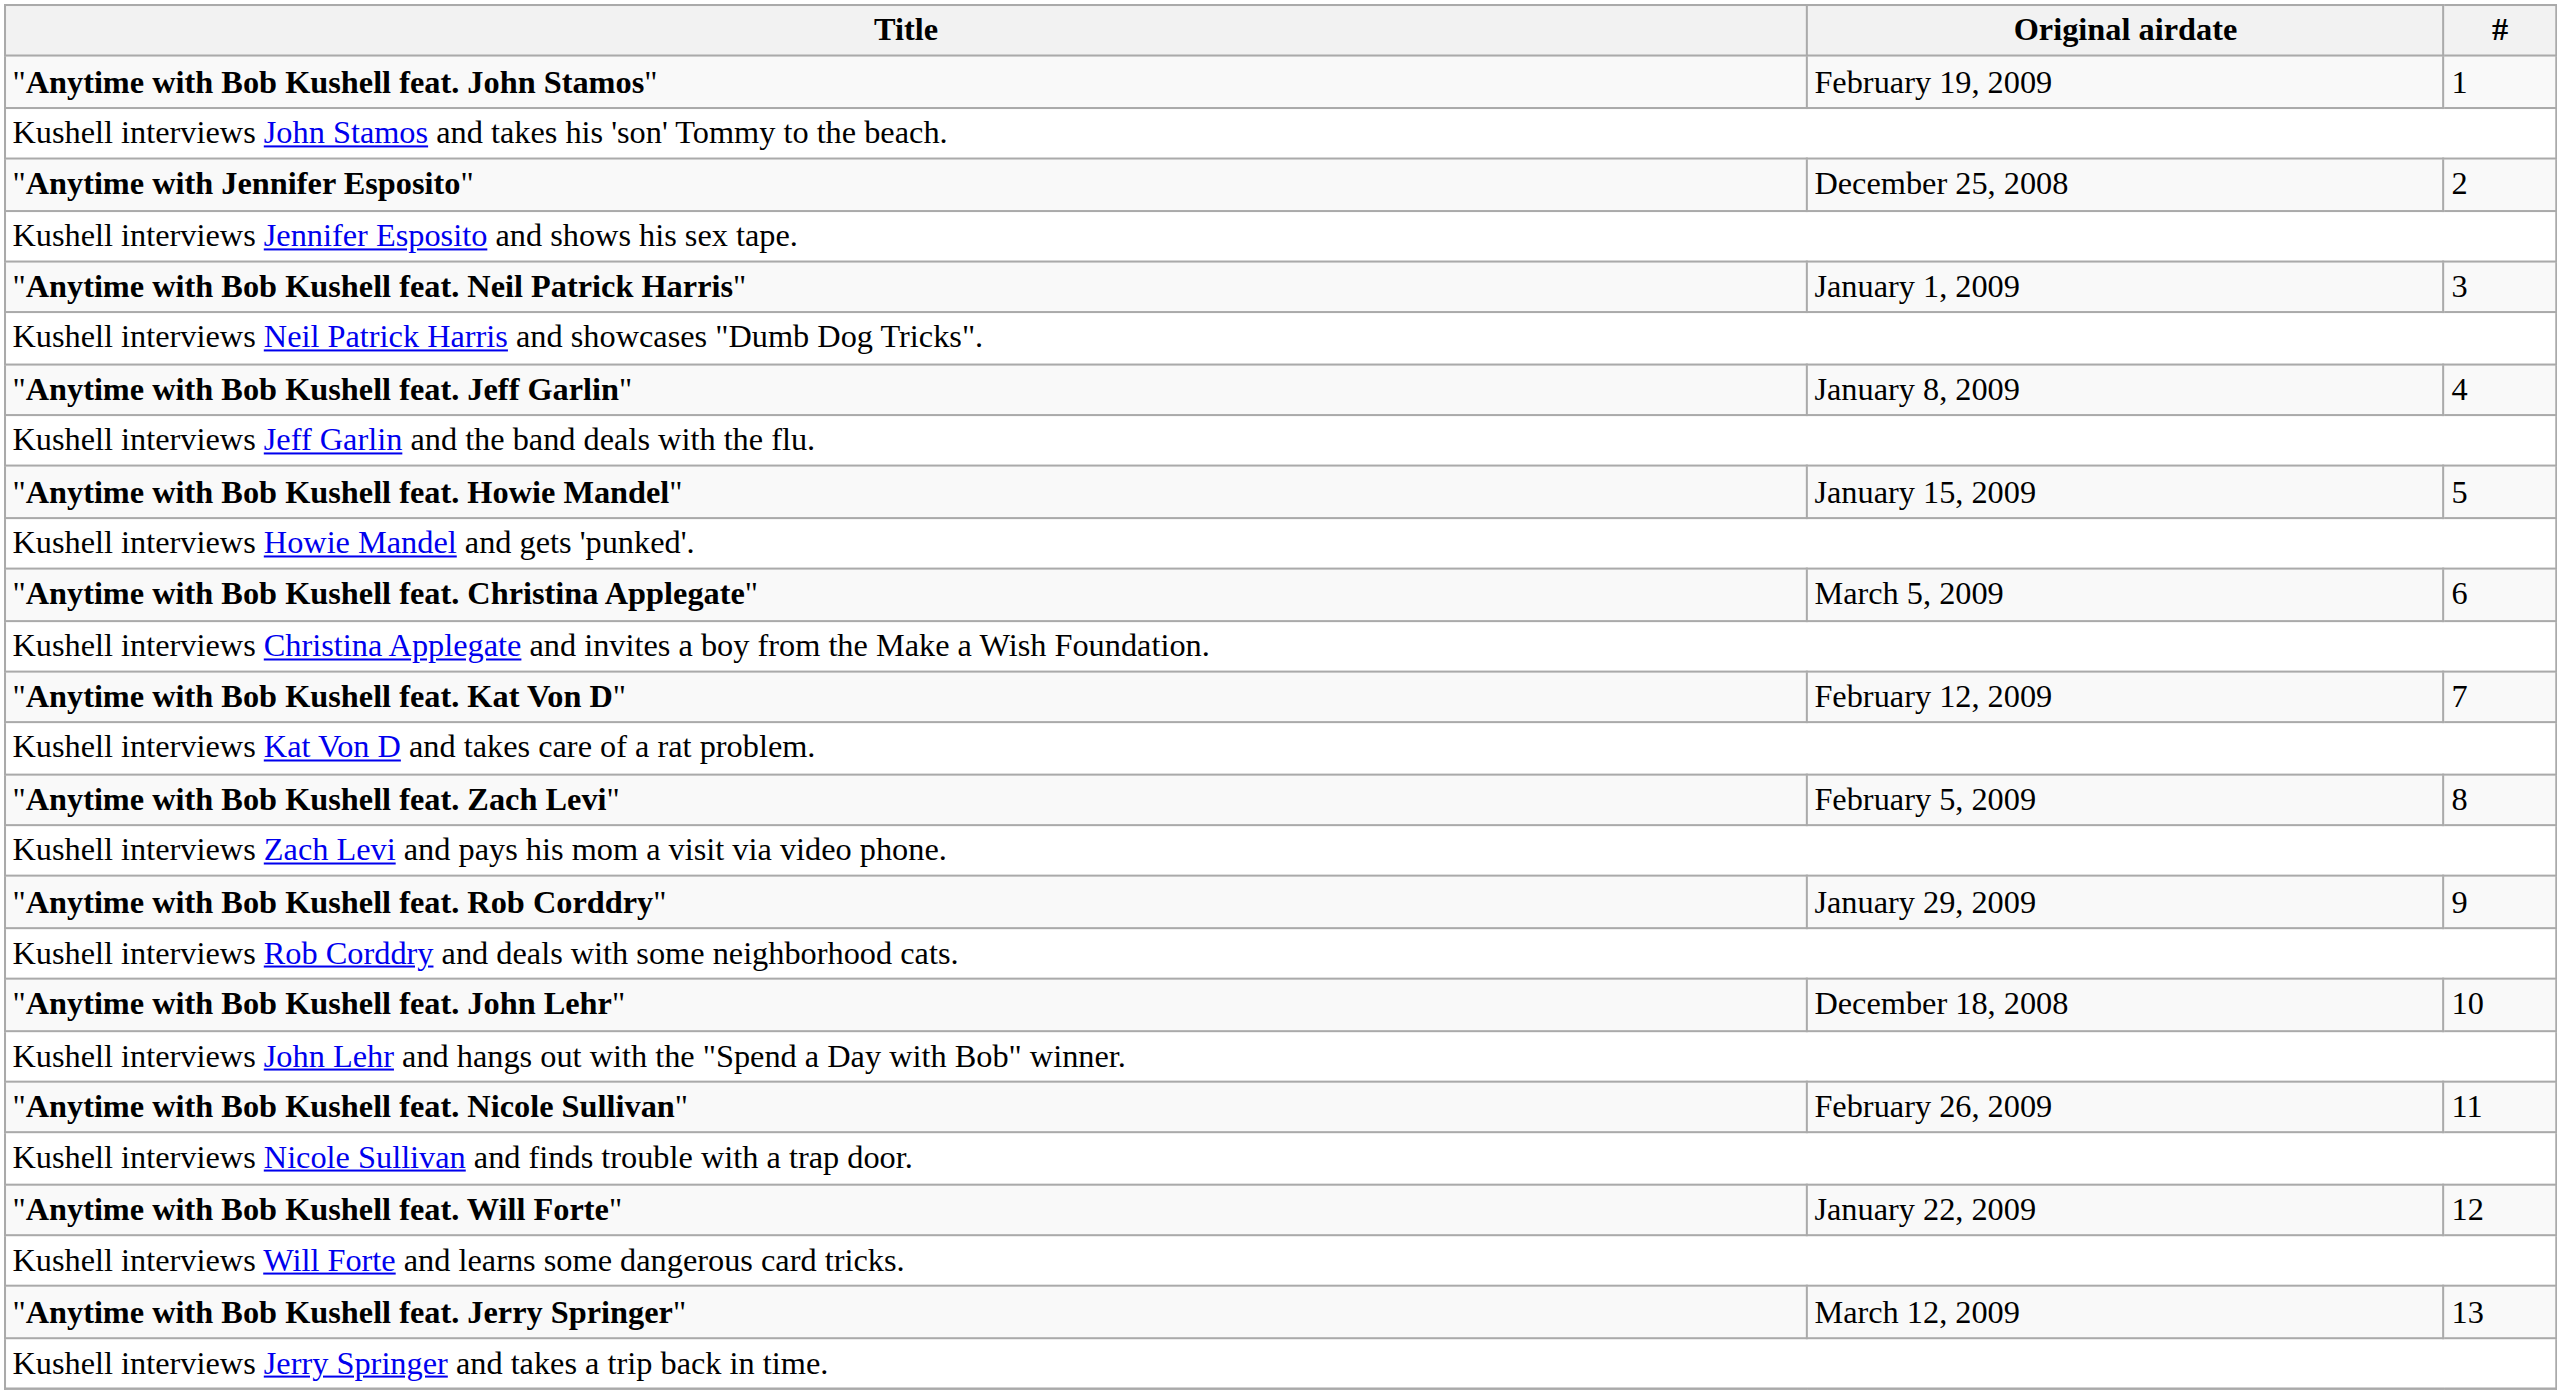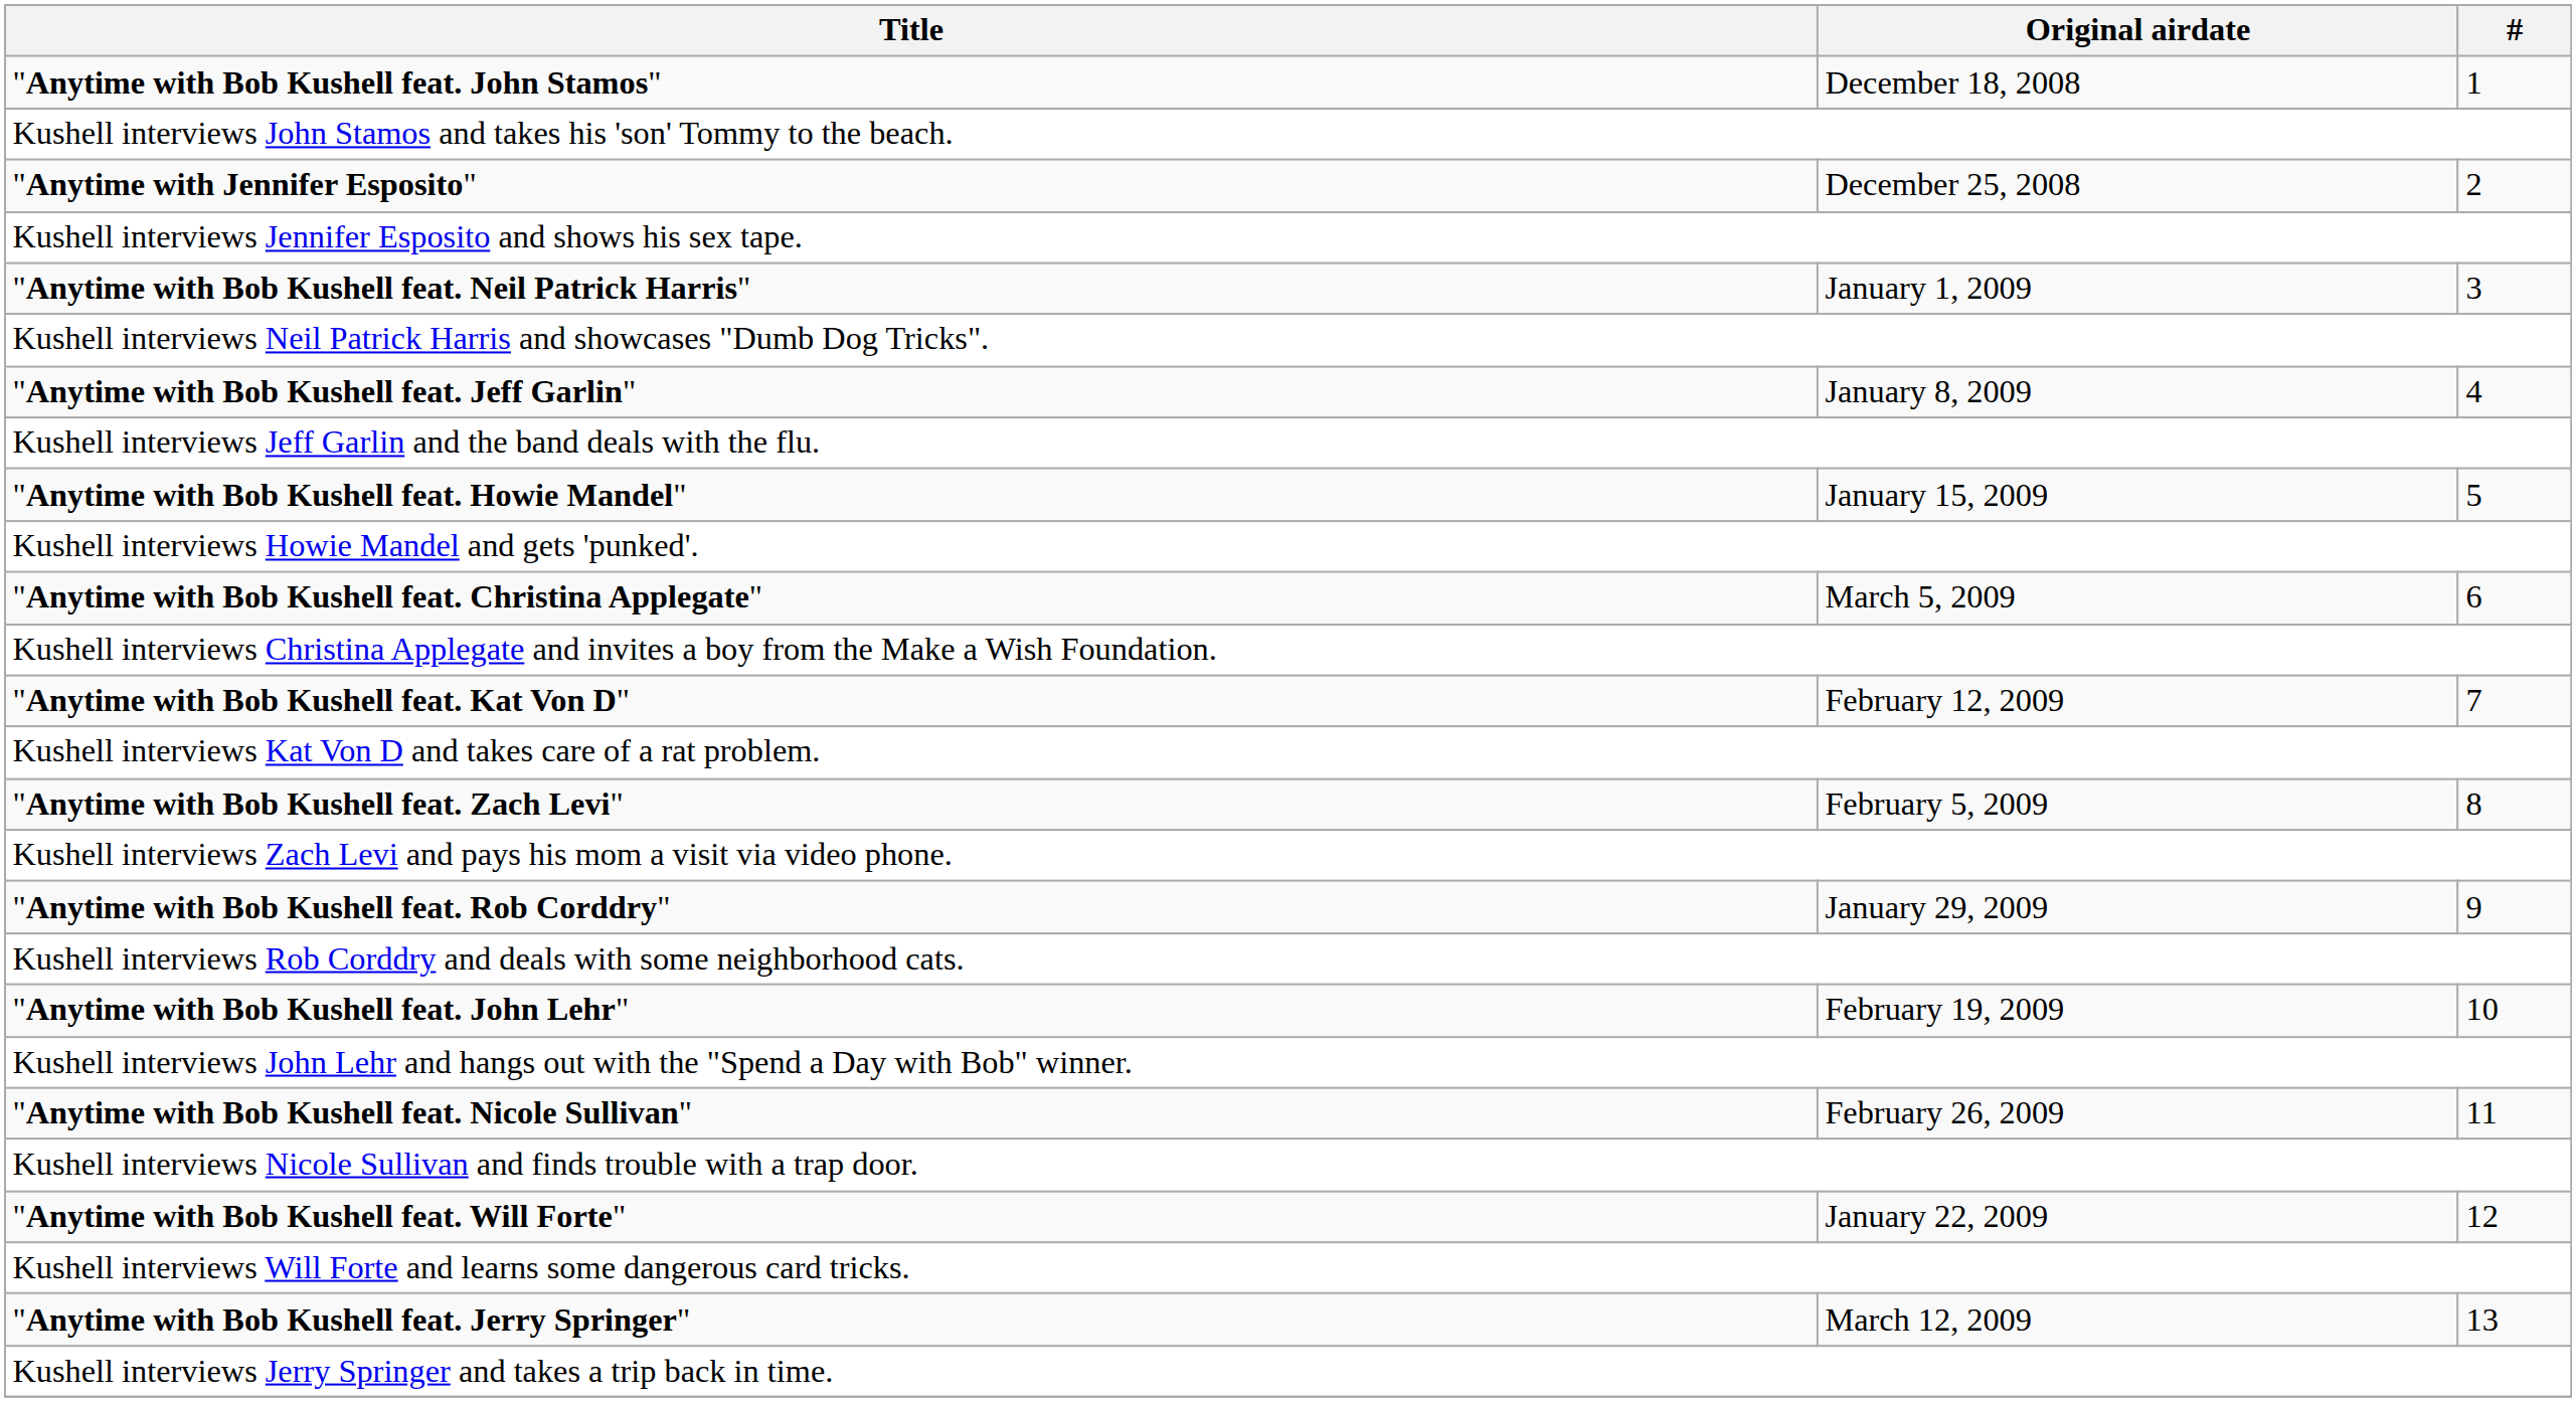"Anytime with Bob Kushell feat. John Stamos" | Original airdate: February 19, 2009 -> December 18, 2008
"Anytime with Bob Kushell feat. John Lehr" | Original airdate: December 18, 2008 -> February 19, 2009
